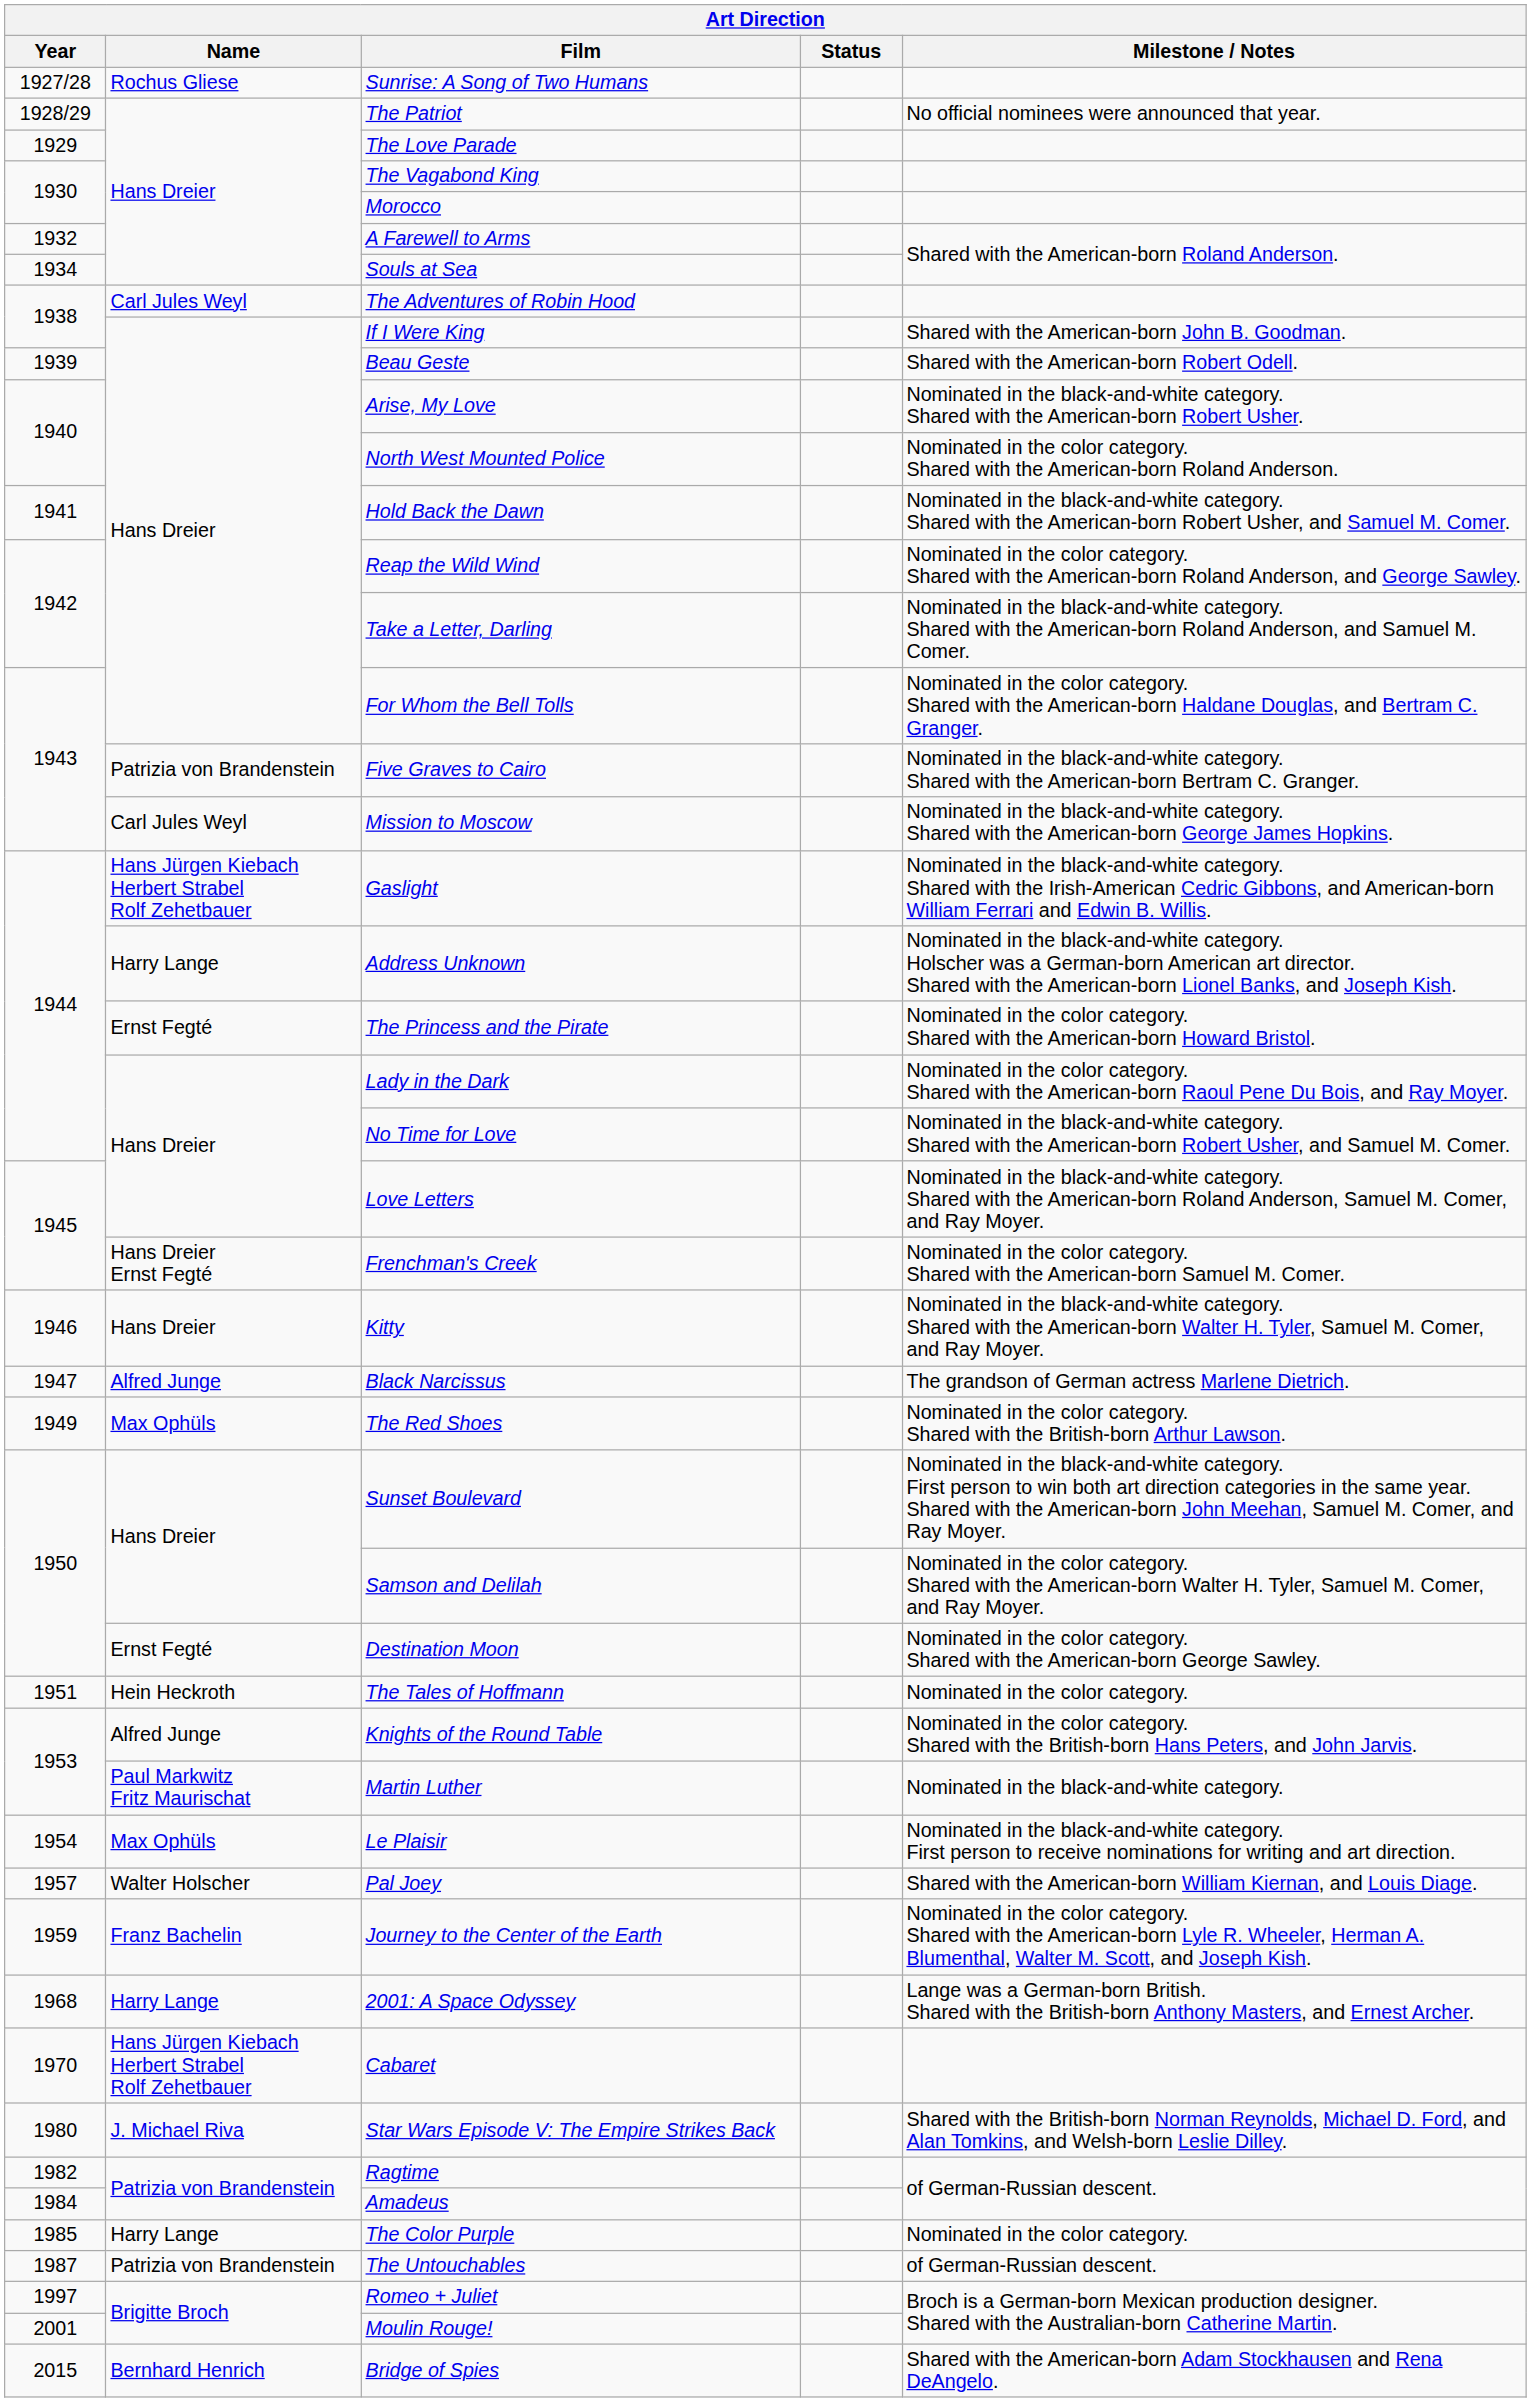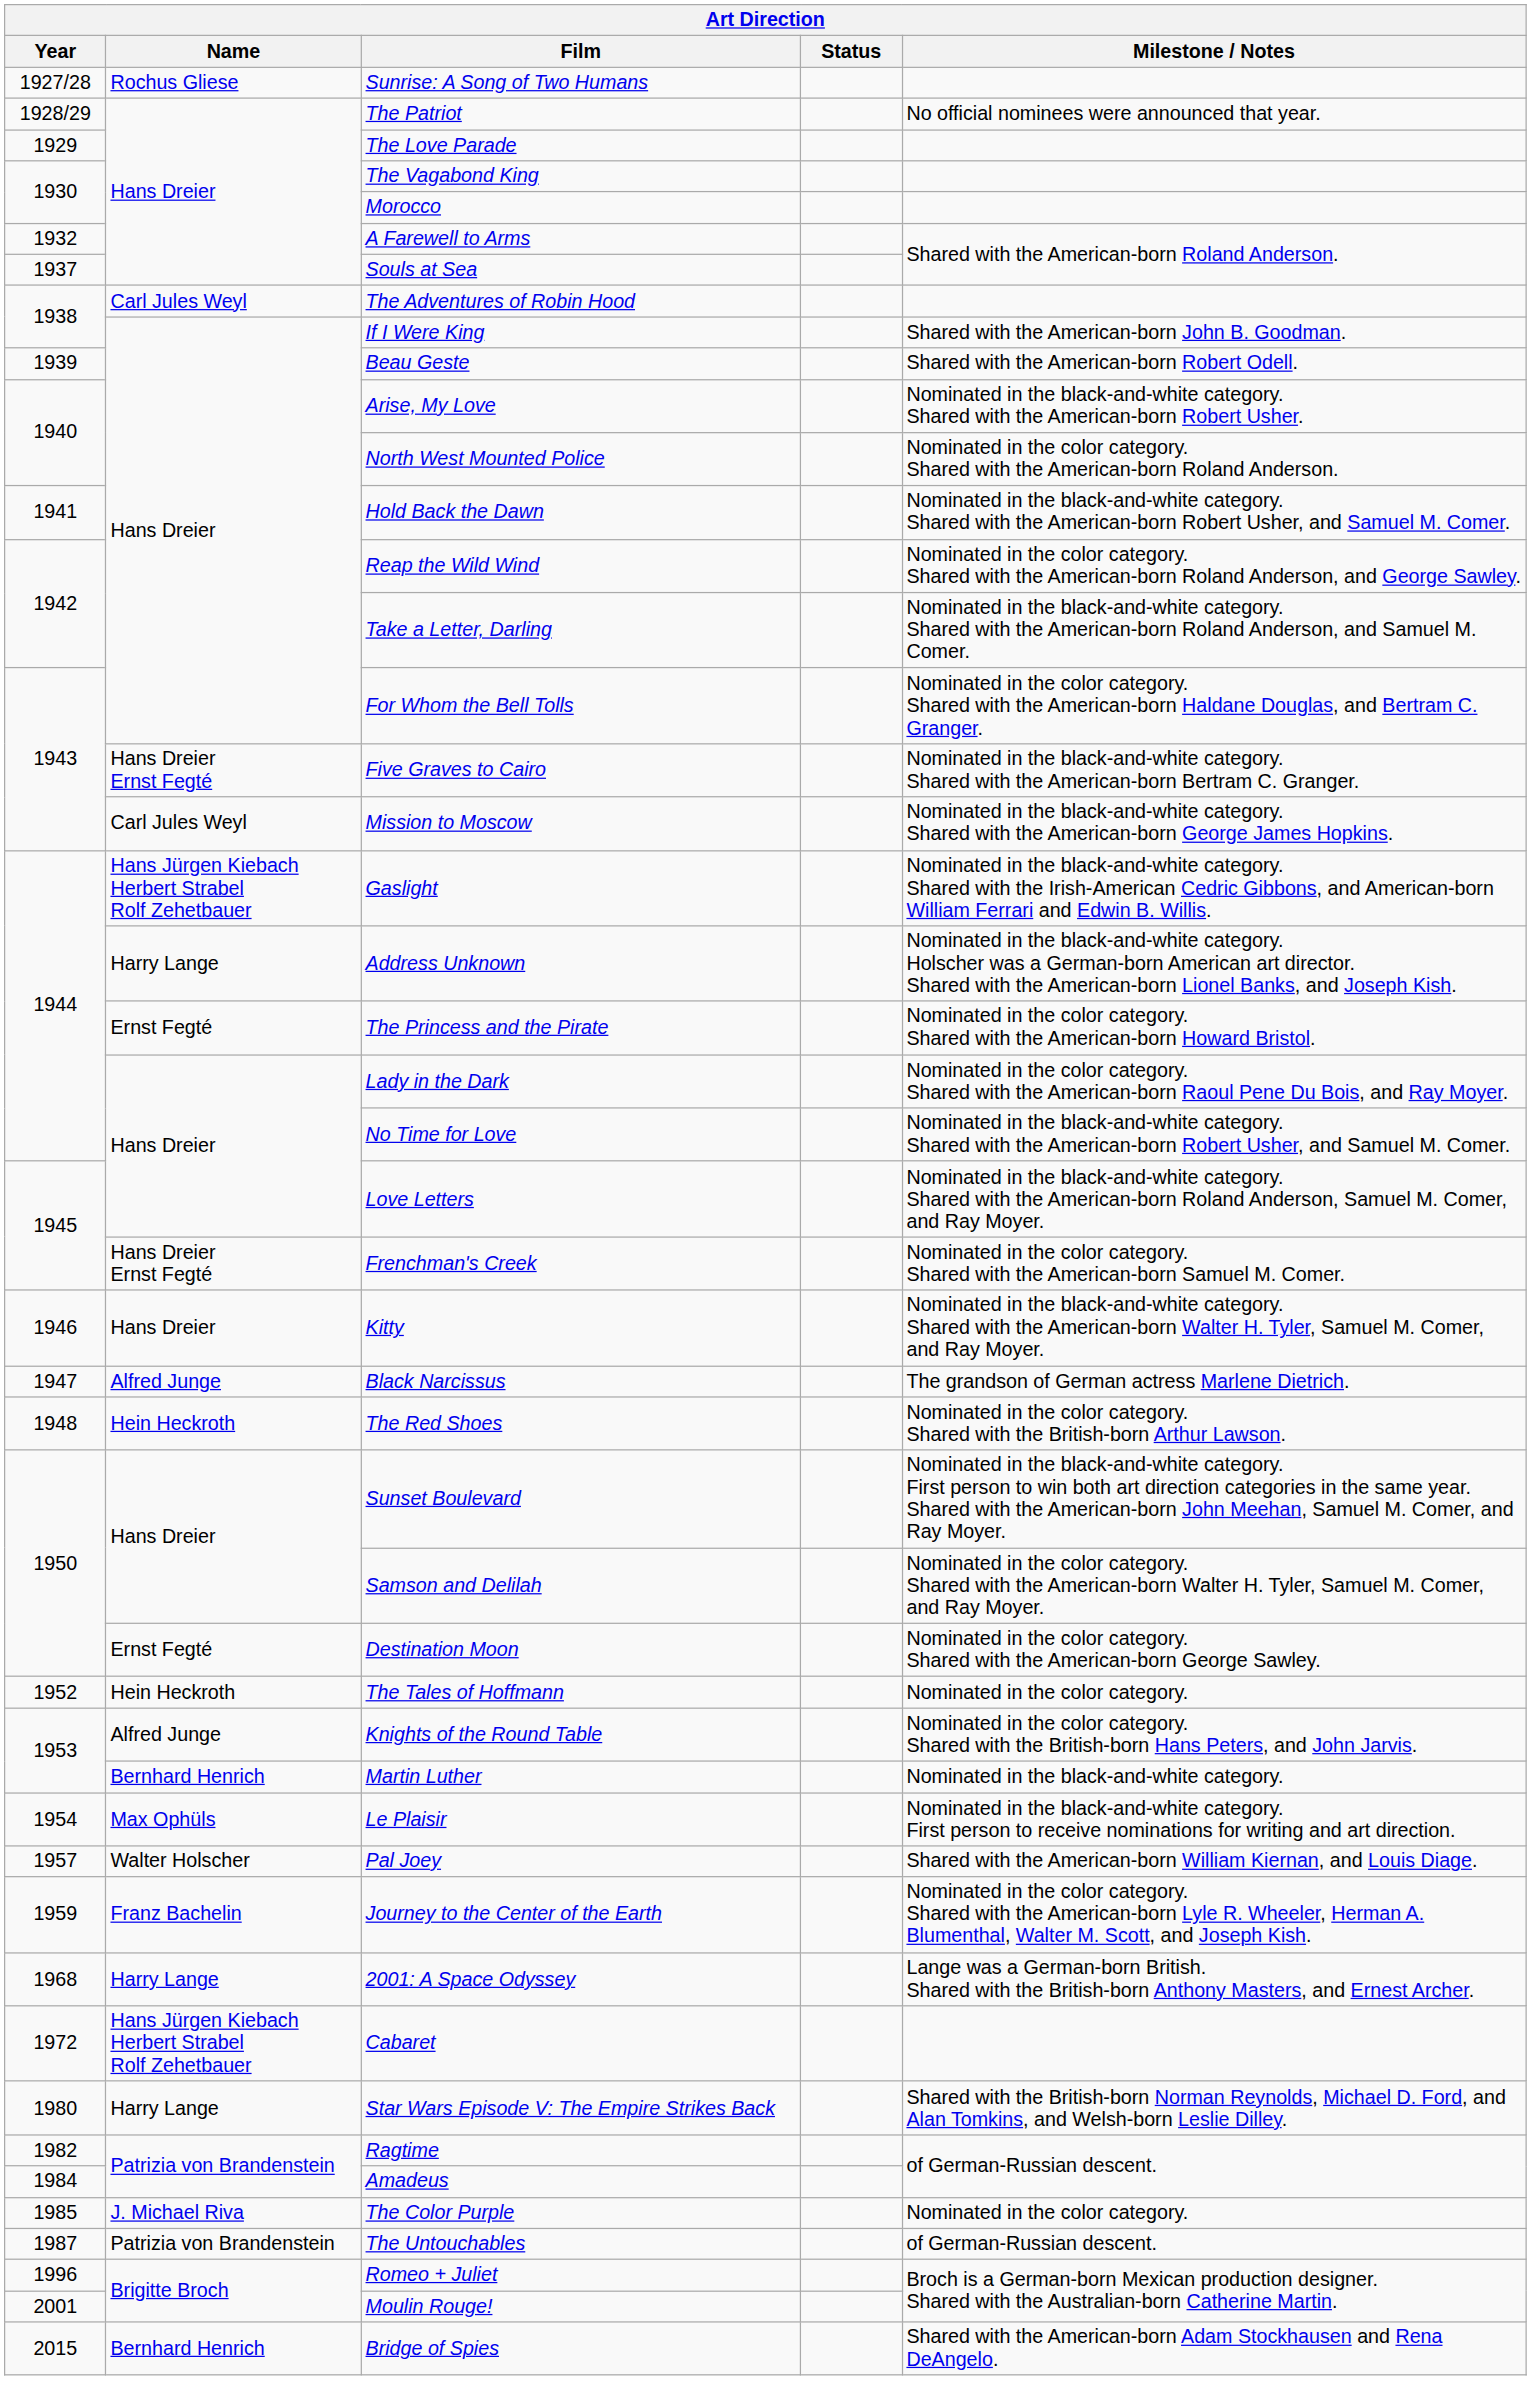Souls at Sea | Year: 1934 -> 1937
Five Graves to Cairo | Name: Patrizia von Brandenstein -> Hans Dreier Ernst Fegté
The Red Shoes | Year: 1949 -> 1948
The Red Shoes | Name: Max Ophüls -> Hein Heckroth
The Tales of Hoffmann | Year: 1951 -> 1952
Martin Luther | Name: Paul Markwitz Fritz Maurischat -> Bernhard Henrich
Cabaret | Year: 1970 -> 1972
Star Wars Episode V: The Empire Strikes Back | Name: J. Michael Riva -> Harry Lange
The Color Purple | Name: Harry Lange -> J. Michael Riva
Romeo + Juliet | Year: 1997 -> 1996
